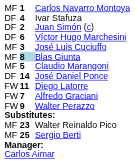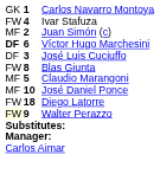Carlos Navarro Montoya | column 1: MF -> GK
Ivar Stafuza | column 1: DF -> FW
Juan Simón (c) | column 1: DF -> MF
Víctor Hugo Marchesini | column 1: normal -> bold
José Luis Cuciuffo | column 1: MF -> DF
Blas Giunta | column 1: MF -> FW
Blas Giunta | column 2: lightblue background -> no background
José Daniel Ponce | column 1: DF -> MF
José Daniel Ponce | column 2: 14 -> 10
Diego Latorre | column 2: 11 -> 18
- row: FW | 7 | Alfredo Graciani
Walter Perazzo | column 1: no background -> lightyellow background
- row: MF | 23 | Walter Reinaldo Pico
- row: MF | 25 | Sergio Berti
